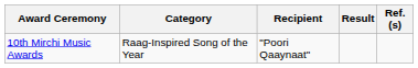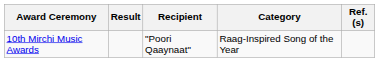columns swapped: Category <-> Result
